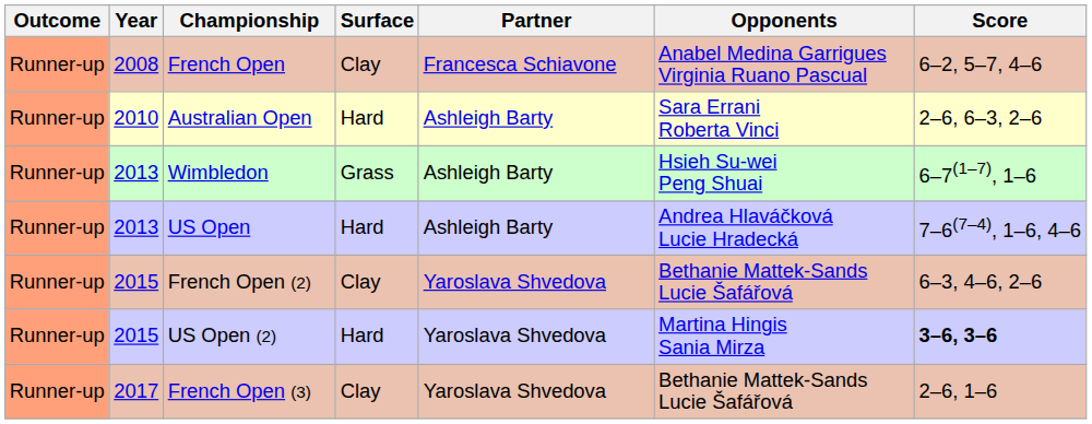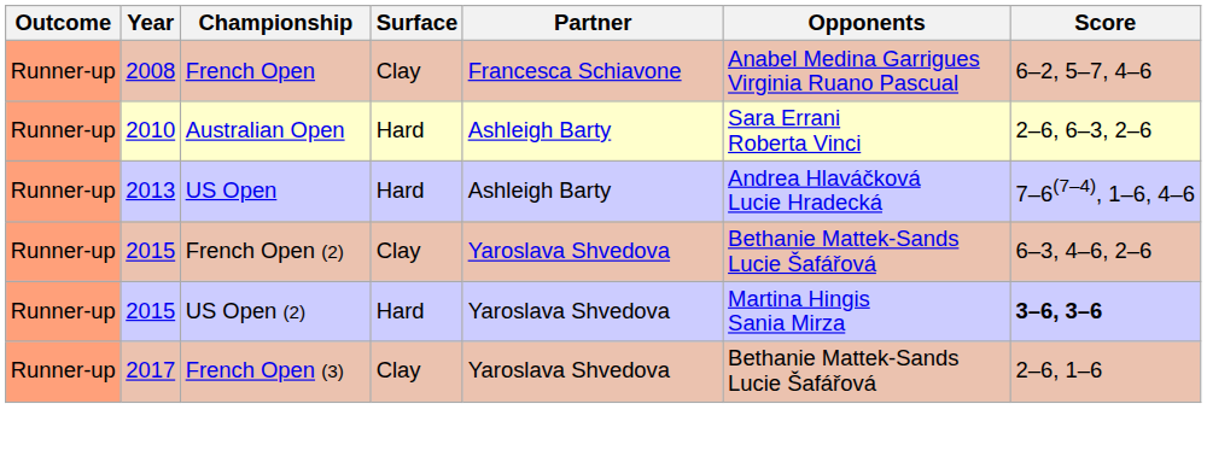- row: Runner-up | 2013 | Wimbledon | Grass | Ashleigh Barty | Hsieh Su-wei Peng Shuai | 6–7(1–7), 1–6
